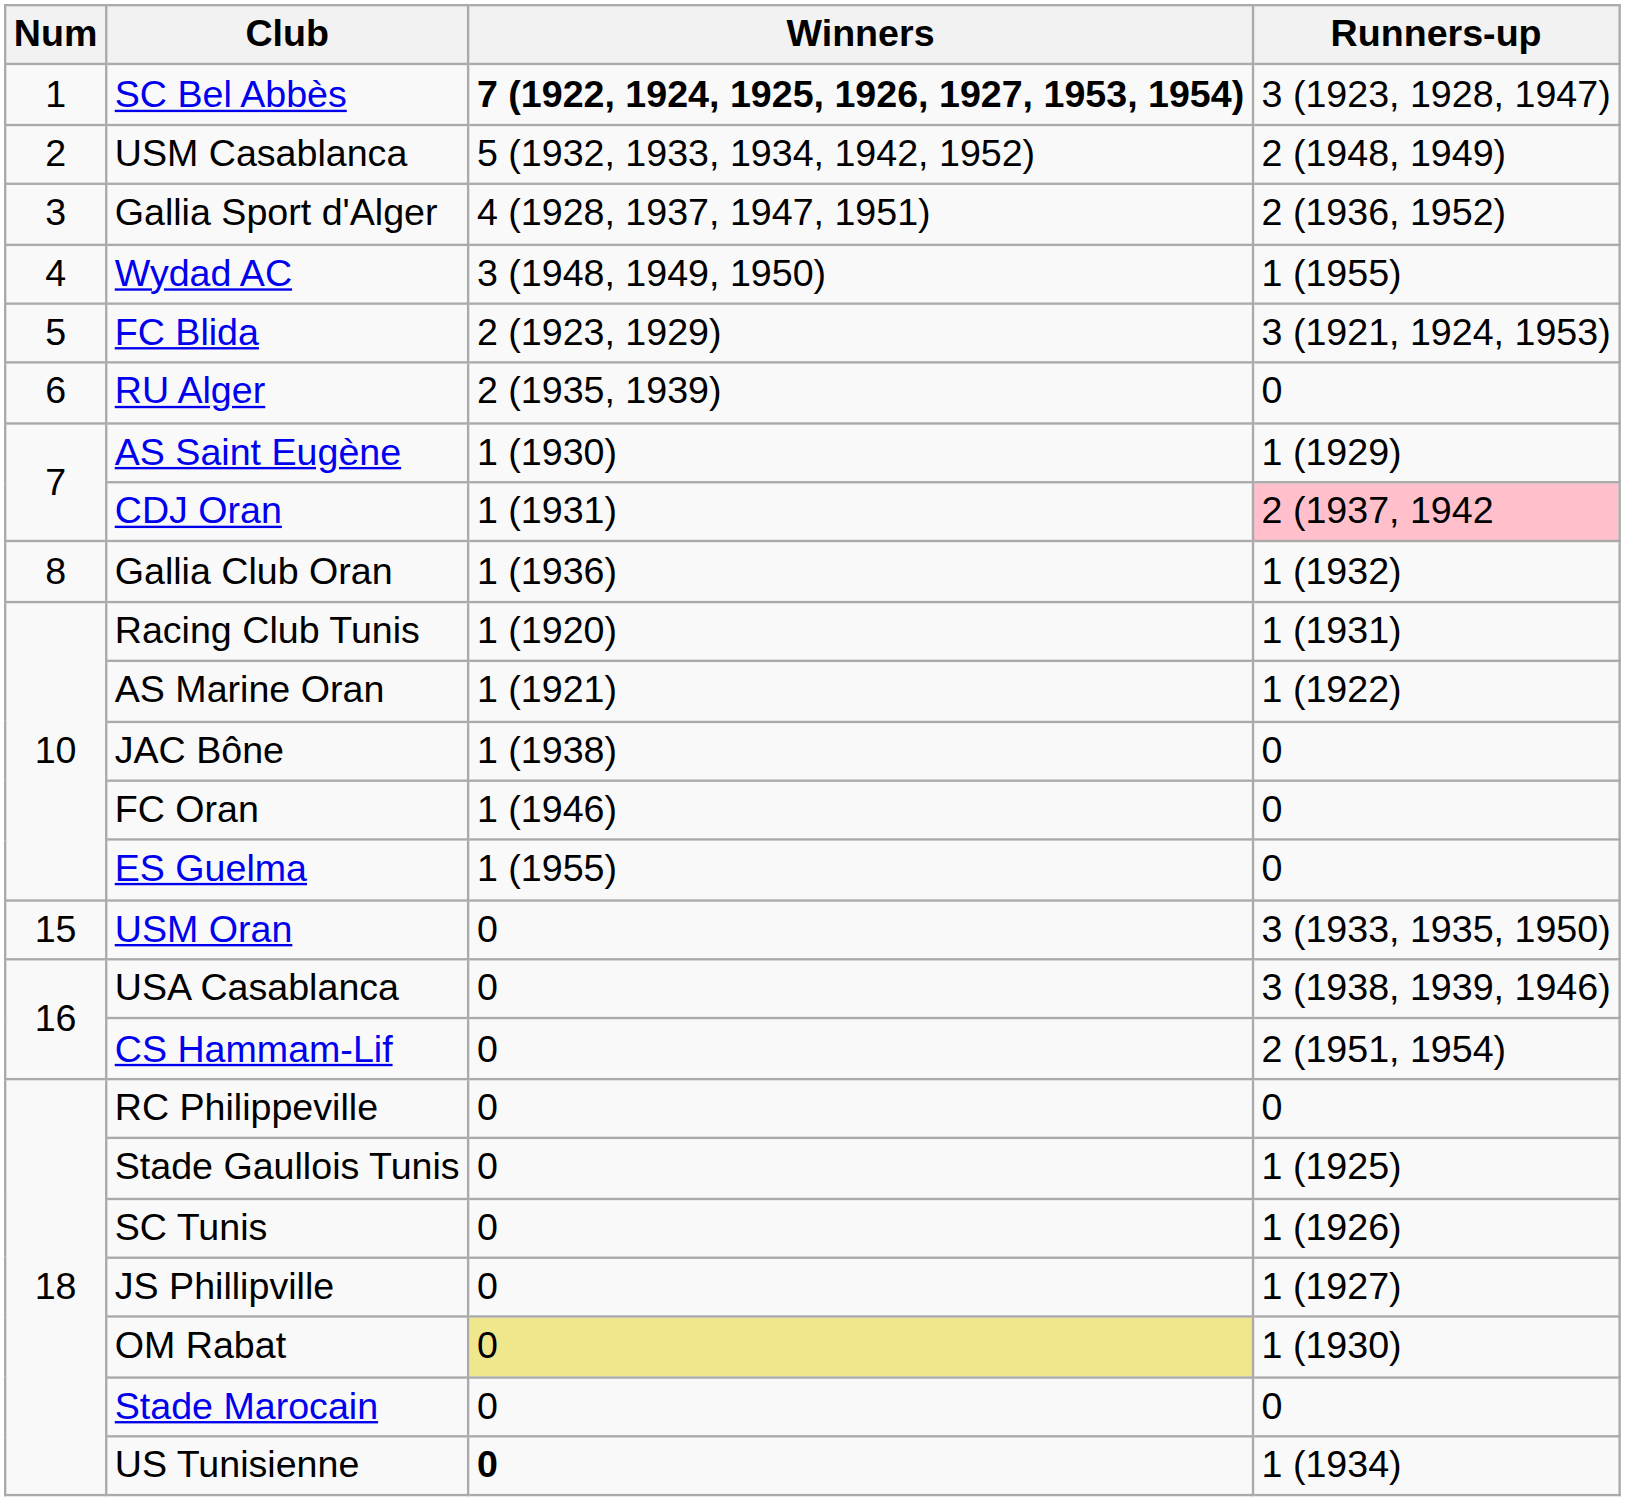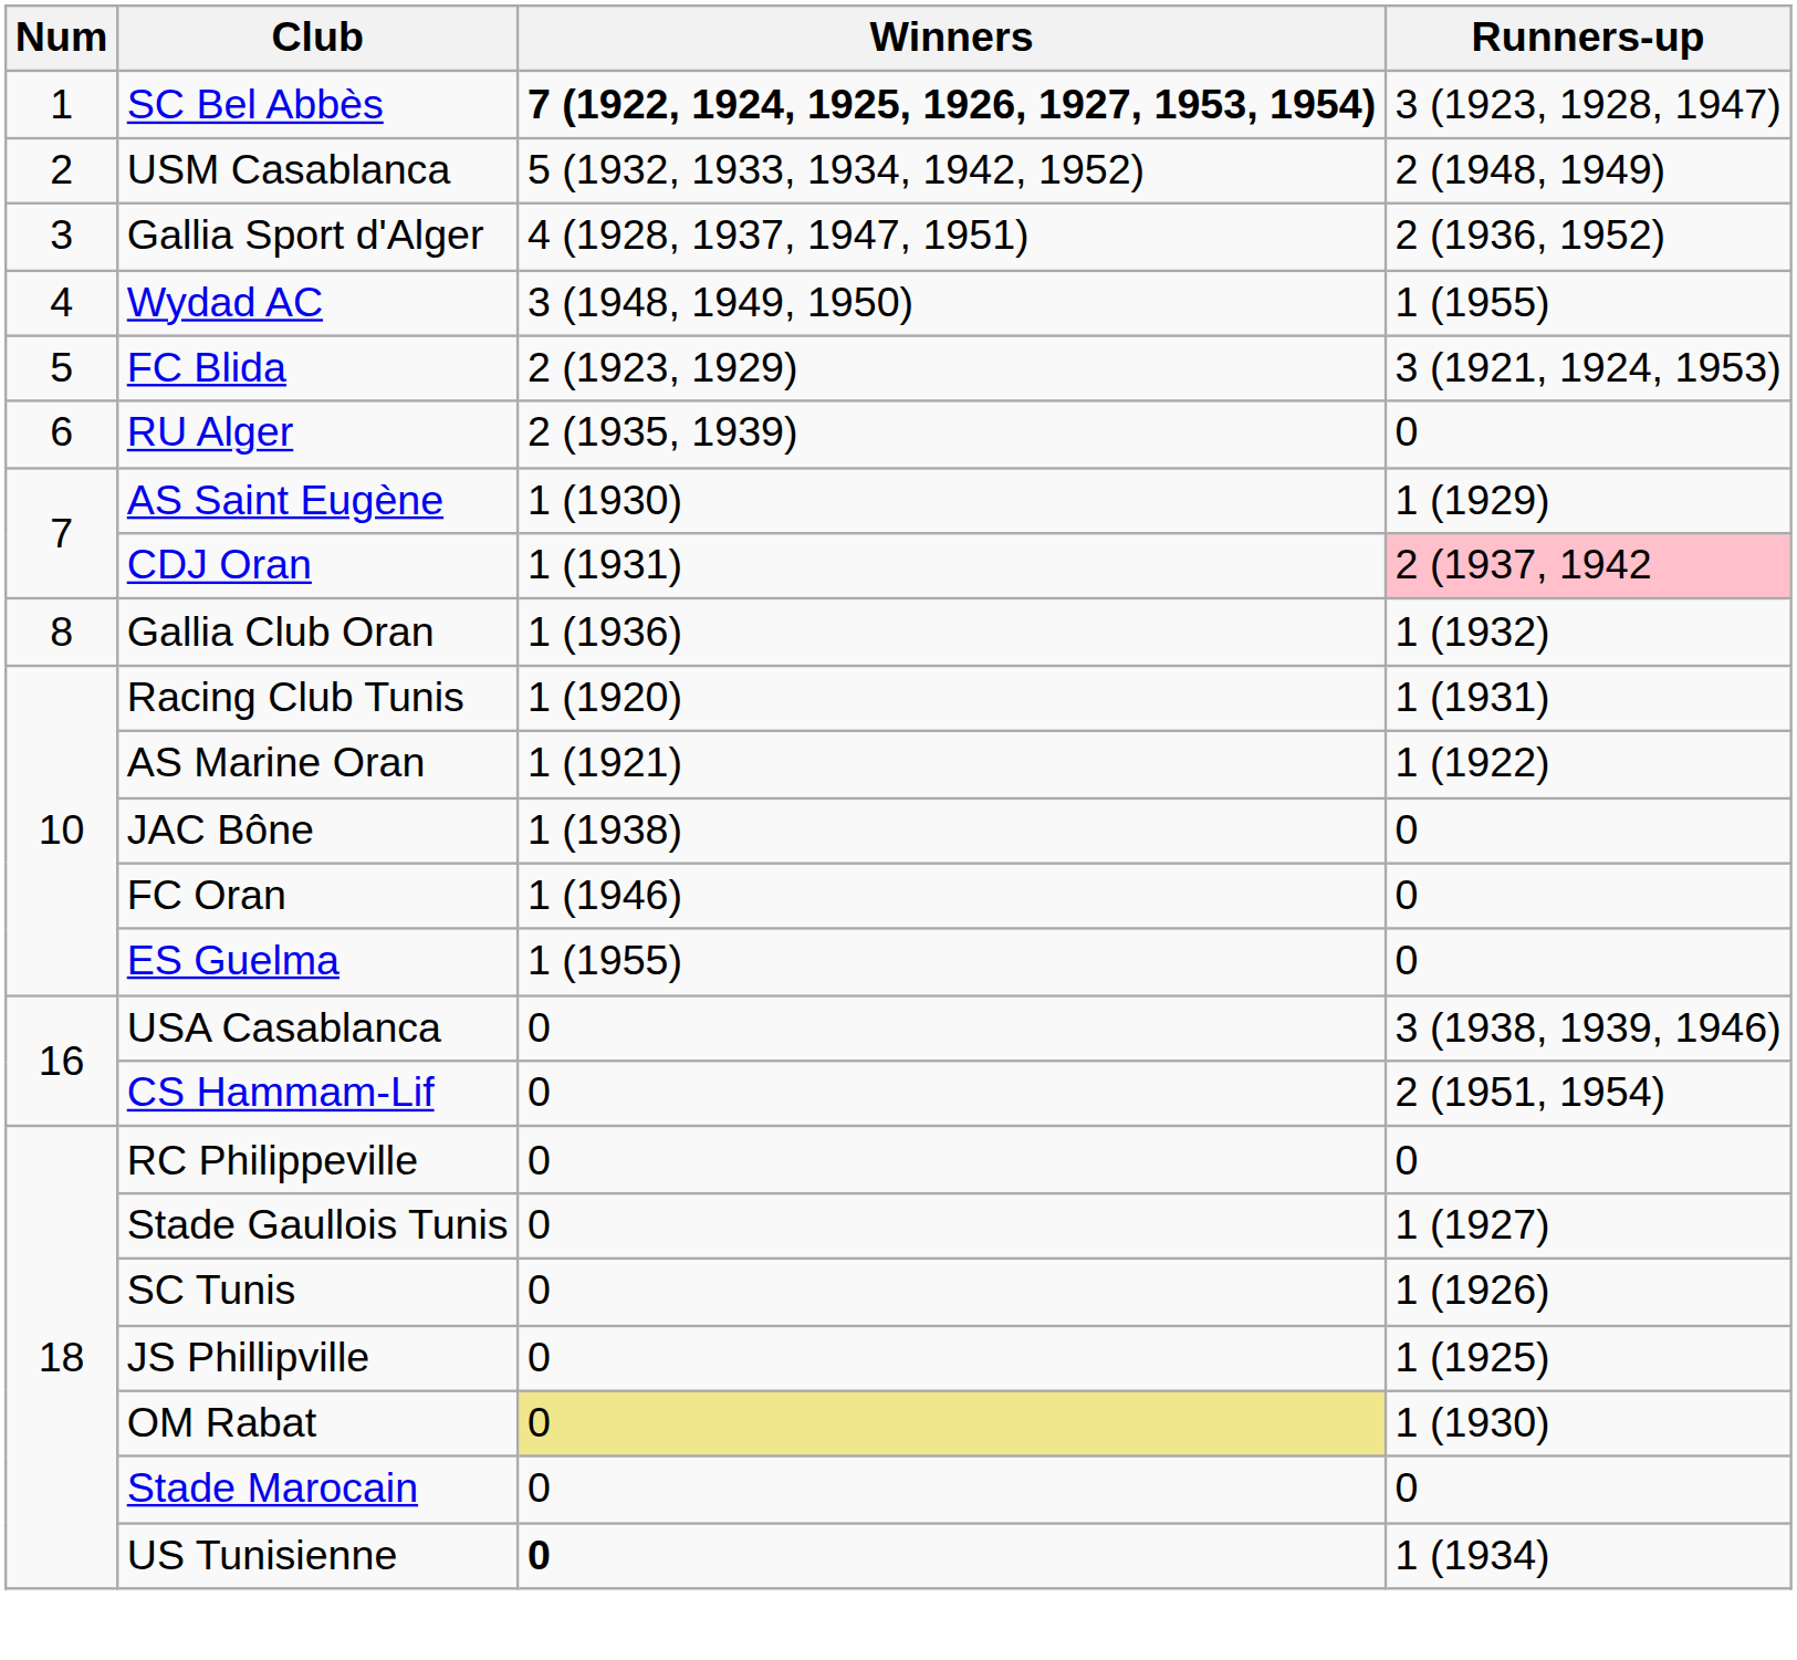- row: 15 | USM Oran | 0 | 3 (1933, 1935, 1950)
Stade Gaullois Tunis | Runners-up: 1 (1925) -> 1 (1927)
JS Phillipville | Runners-up: 1 (1927) -> 1 (1925)
